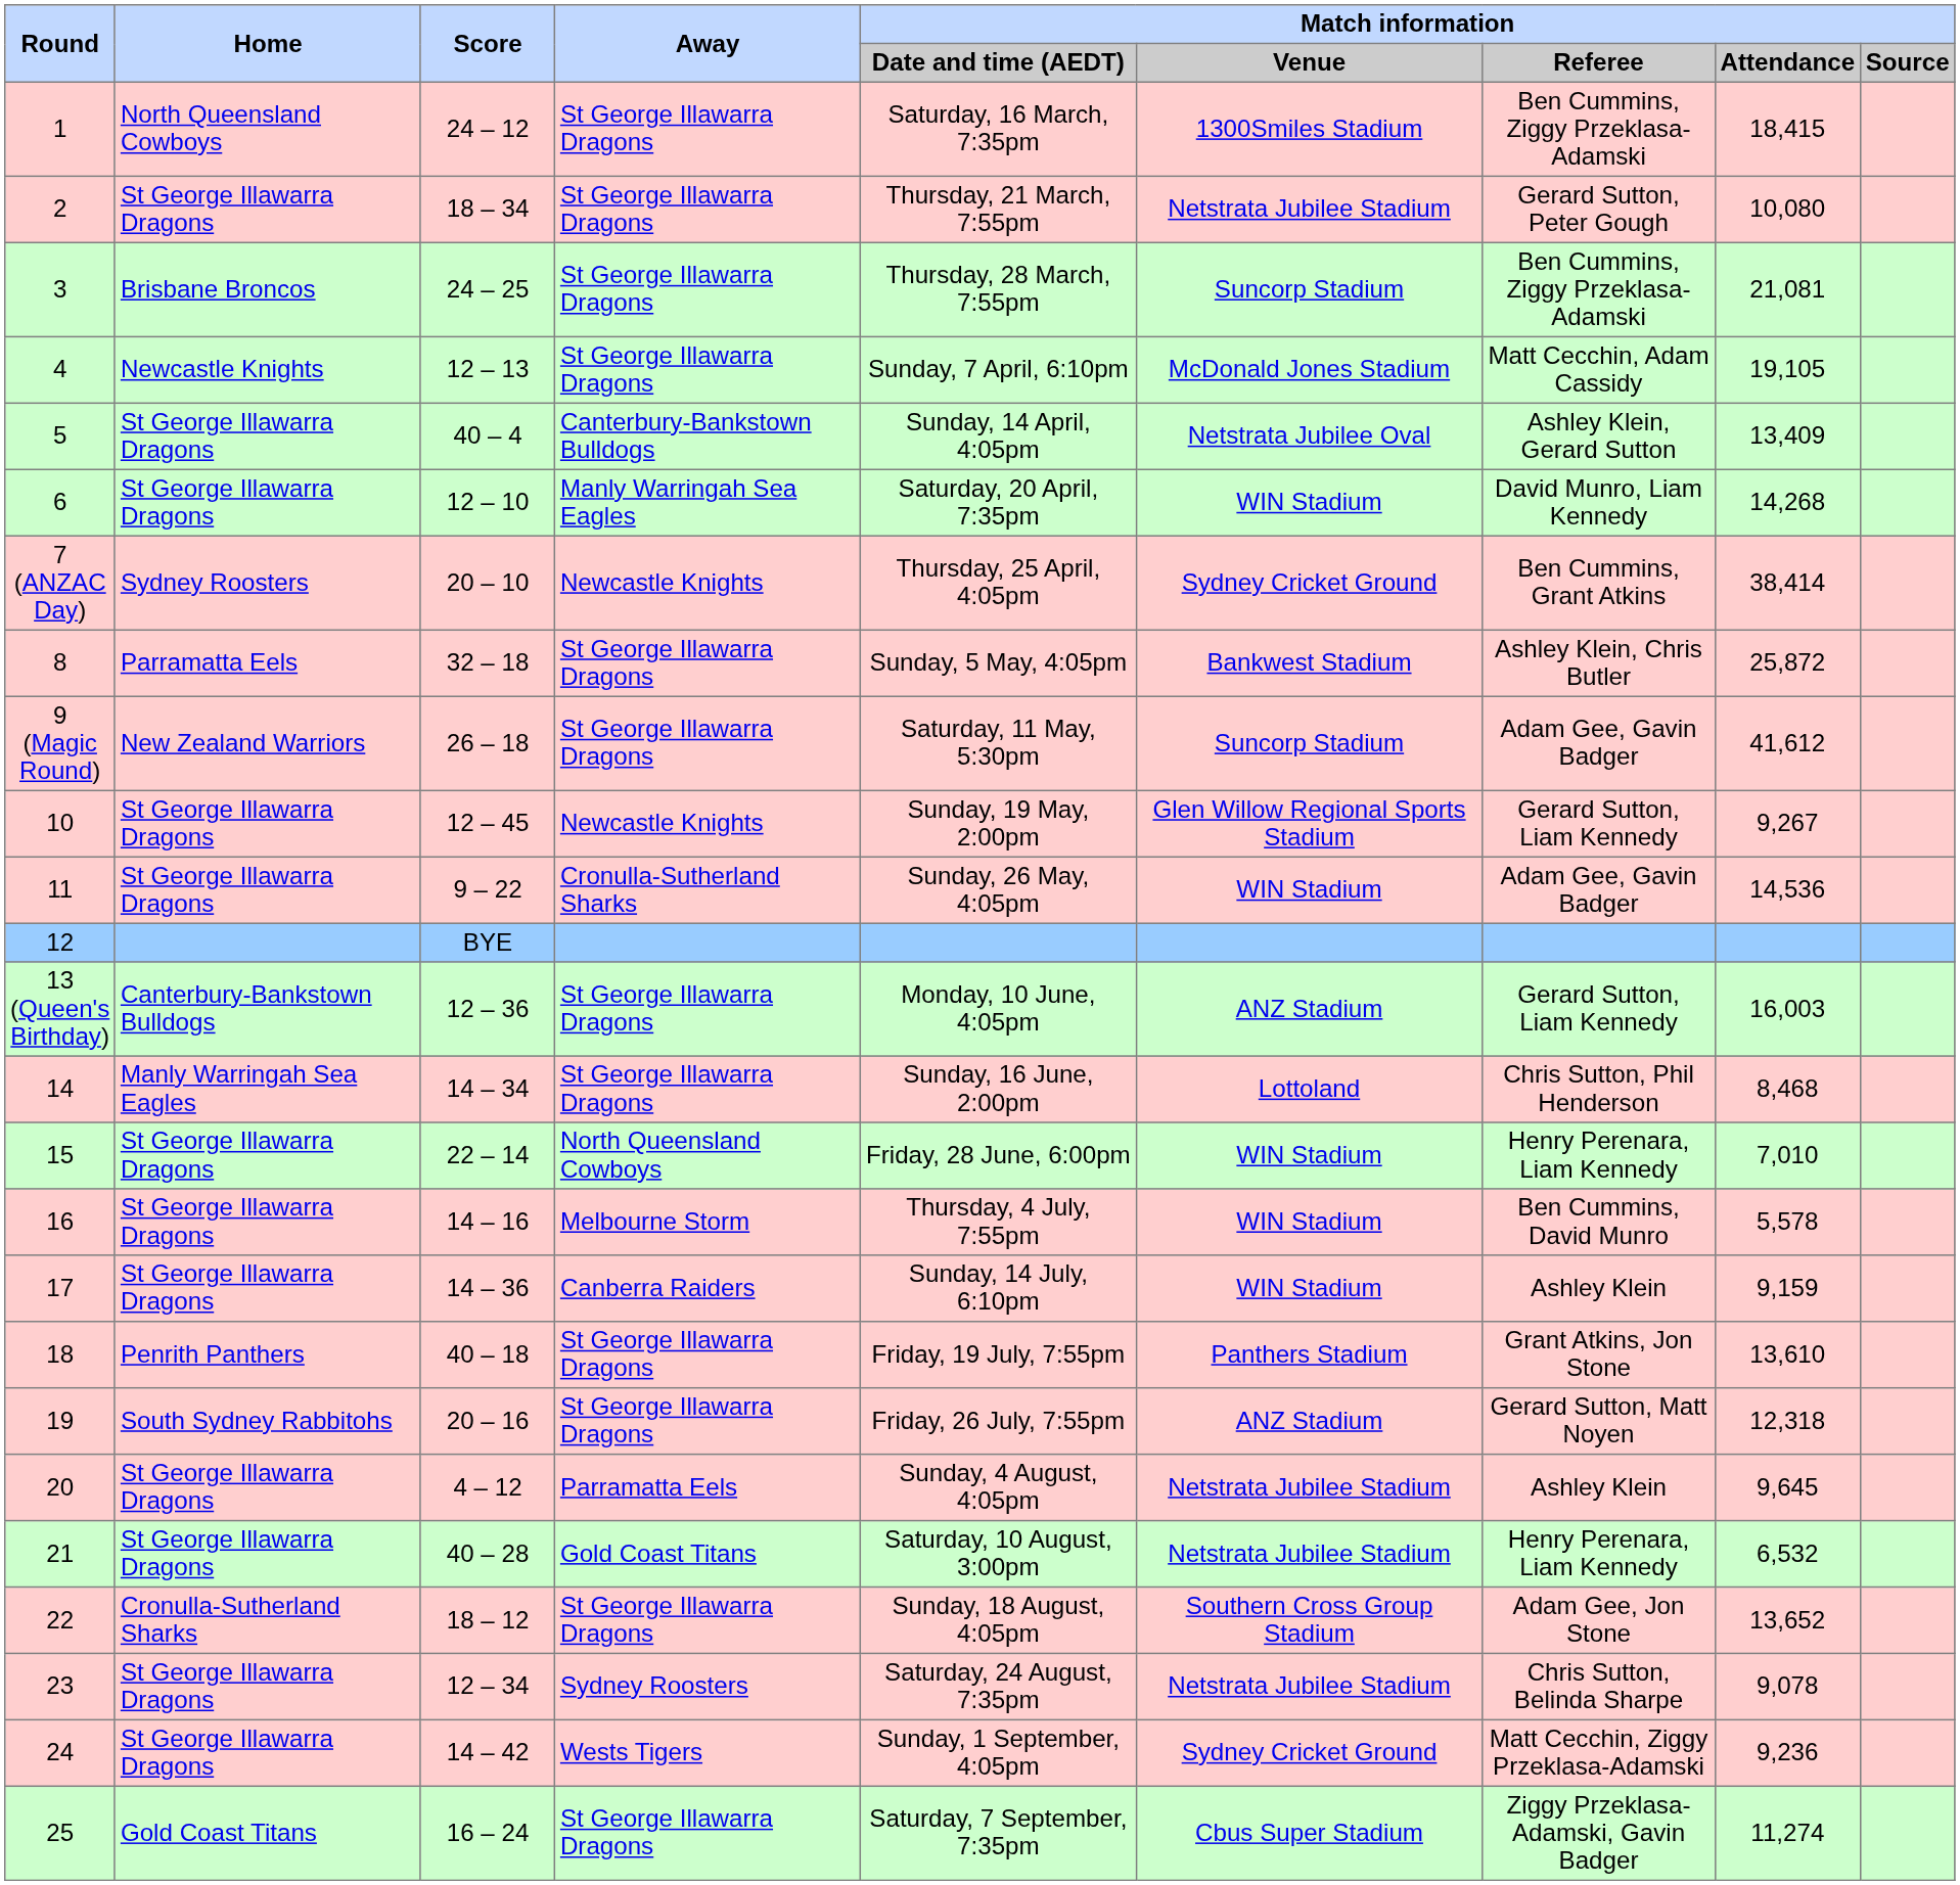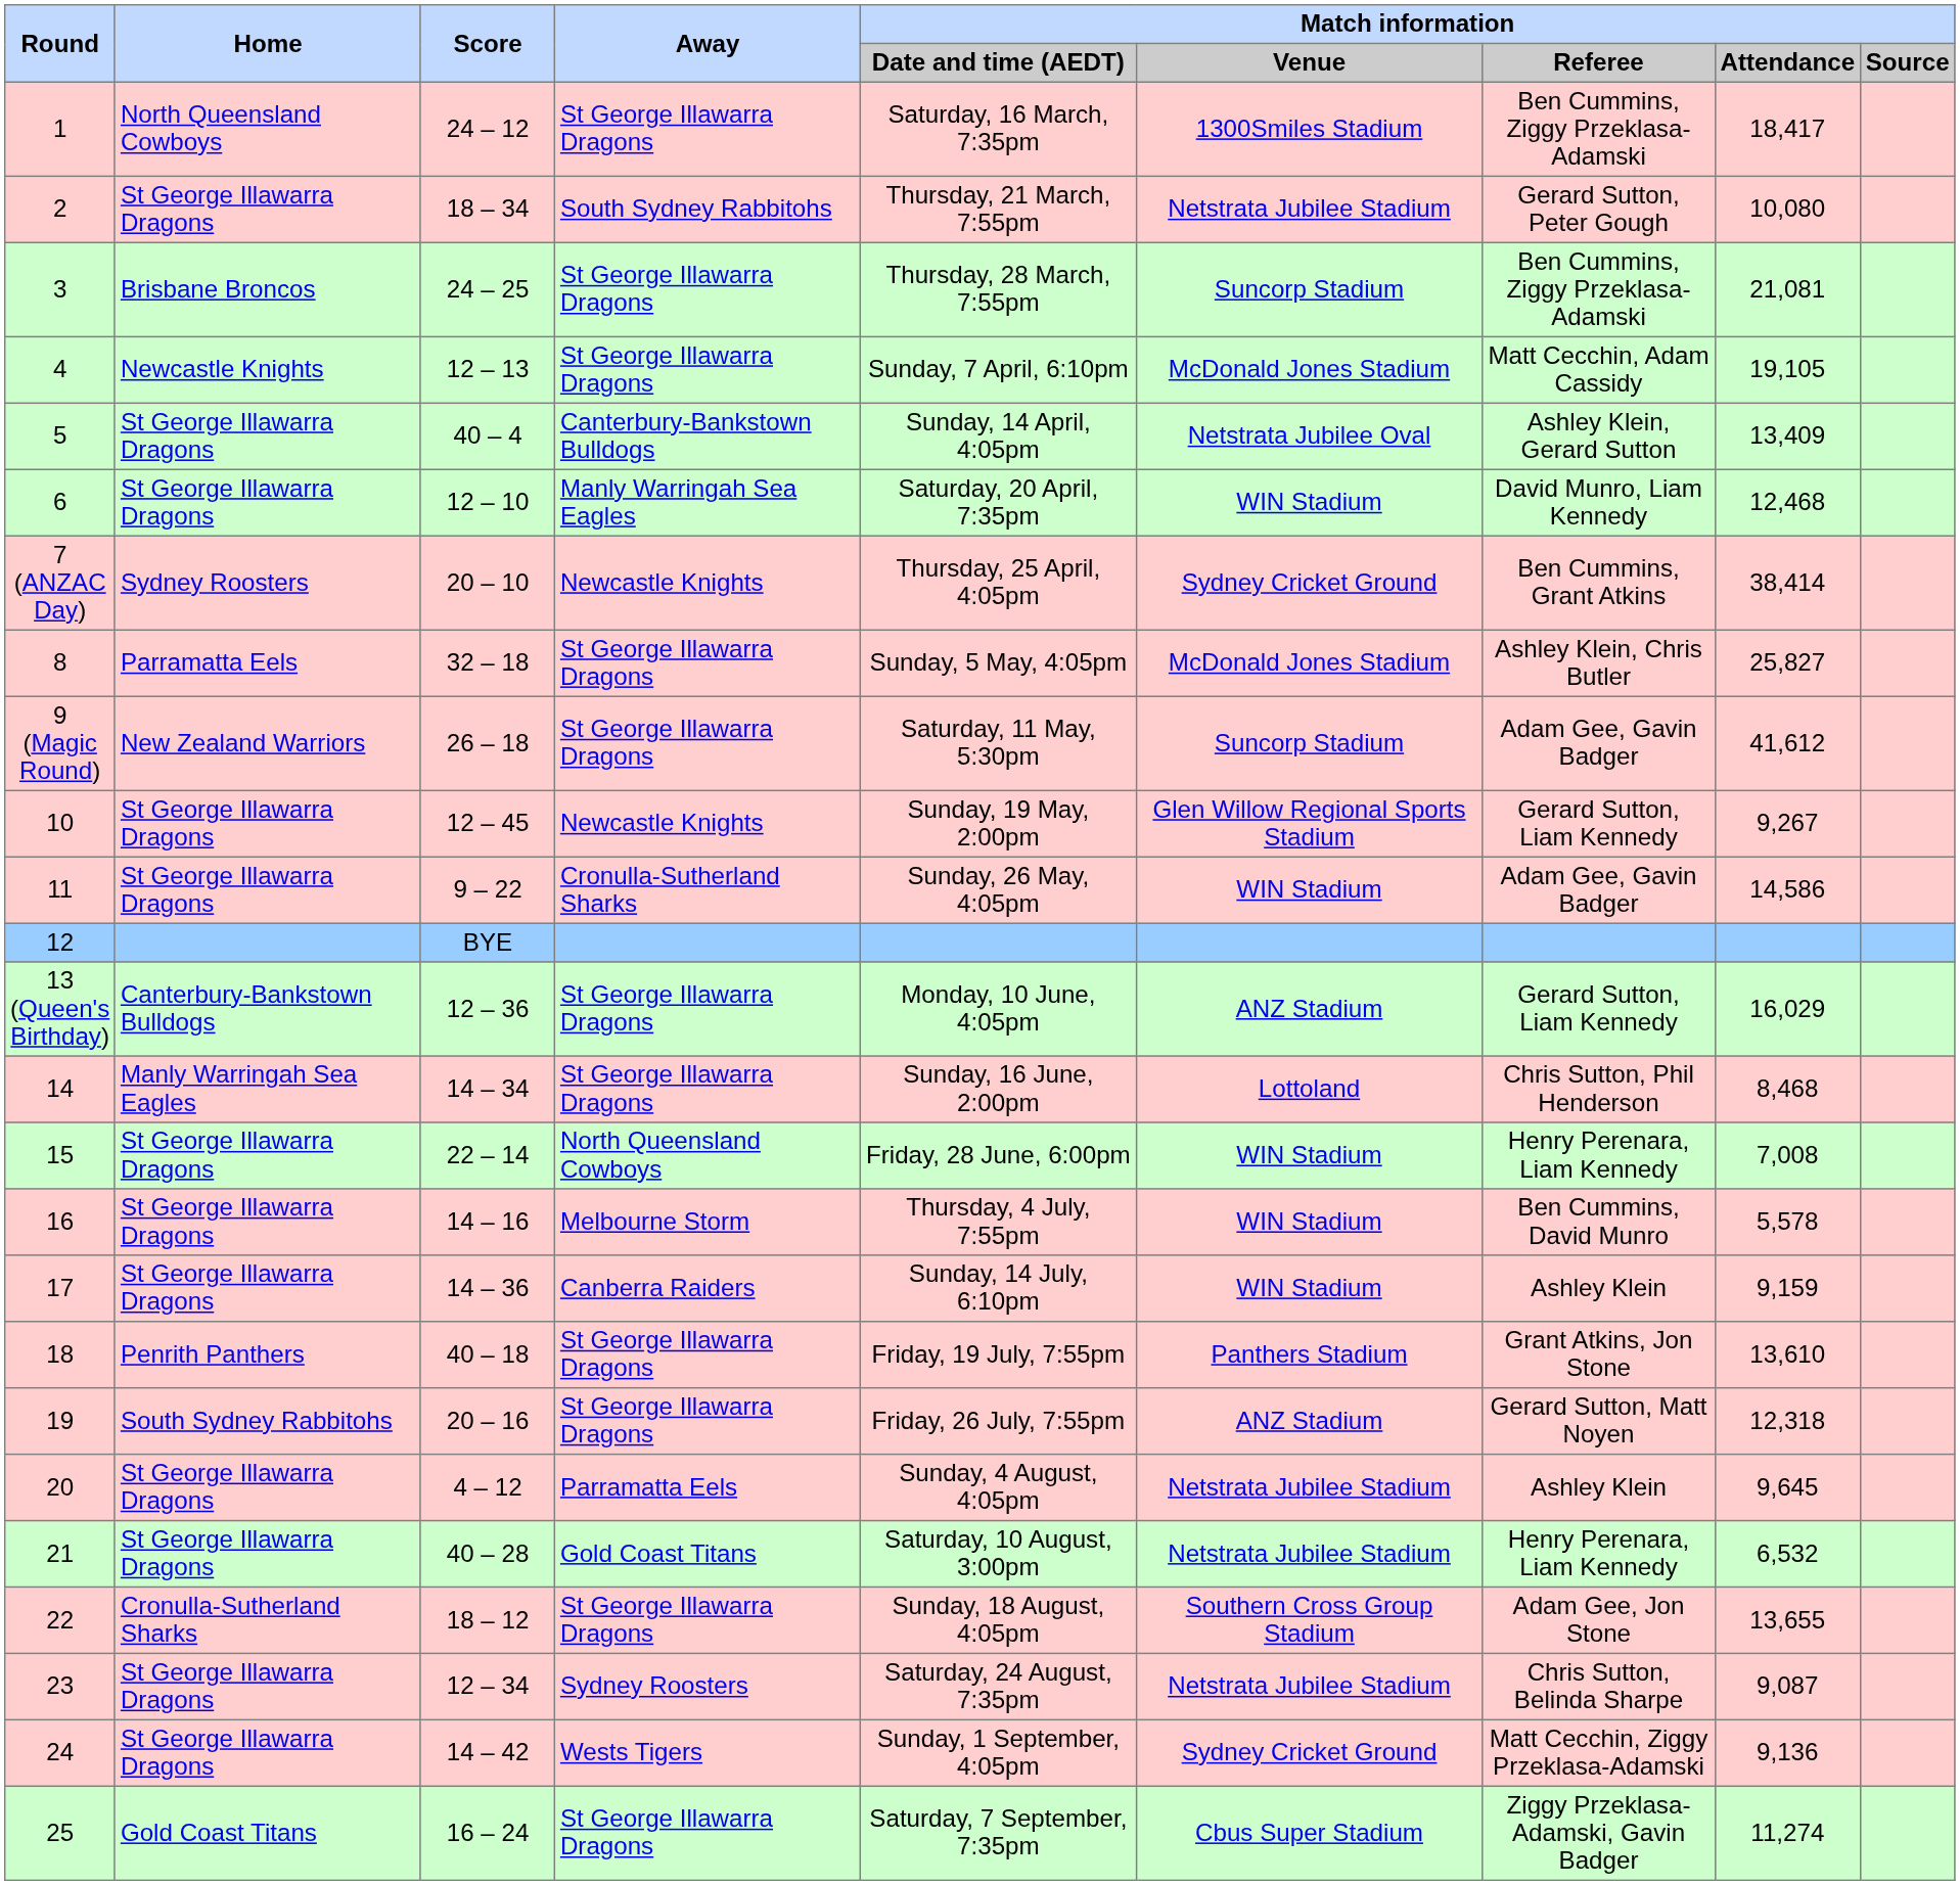1 | column 8: 18,415 -> 18,417
2 | Away: St George Illawarra Dragons -> South Sydney Rabbitohs
6 | column 8: 14,268 -> 12,468
8 | column 6: Bankwest Stadium -> McDonald Jones Stadium
8 | column 8: 25,872 -> 25,827
11 | column 8: 14,536 -> 14,586
13 (Queen's Birthday) | column 8: 16,003 -> 16,029
15 | column 8: 7,010 -> 7,008
22 | column 8: 13,652 -> 13,655
23 | column 8: 9,078 -> 9,087
24 | column 8: 9,236 -> 9,136
